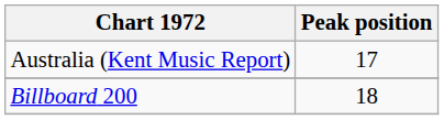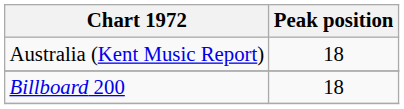Australia (Kent Music Report) | Peak position: 17 -> 18
